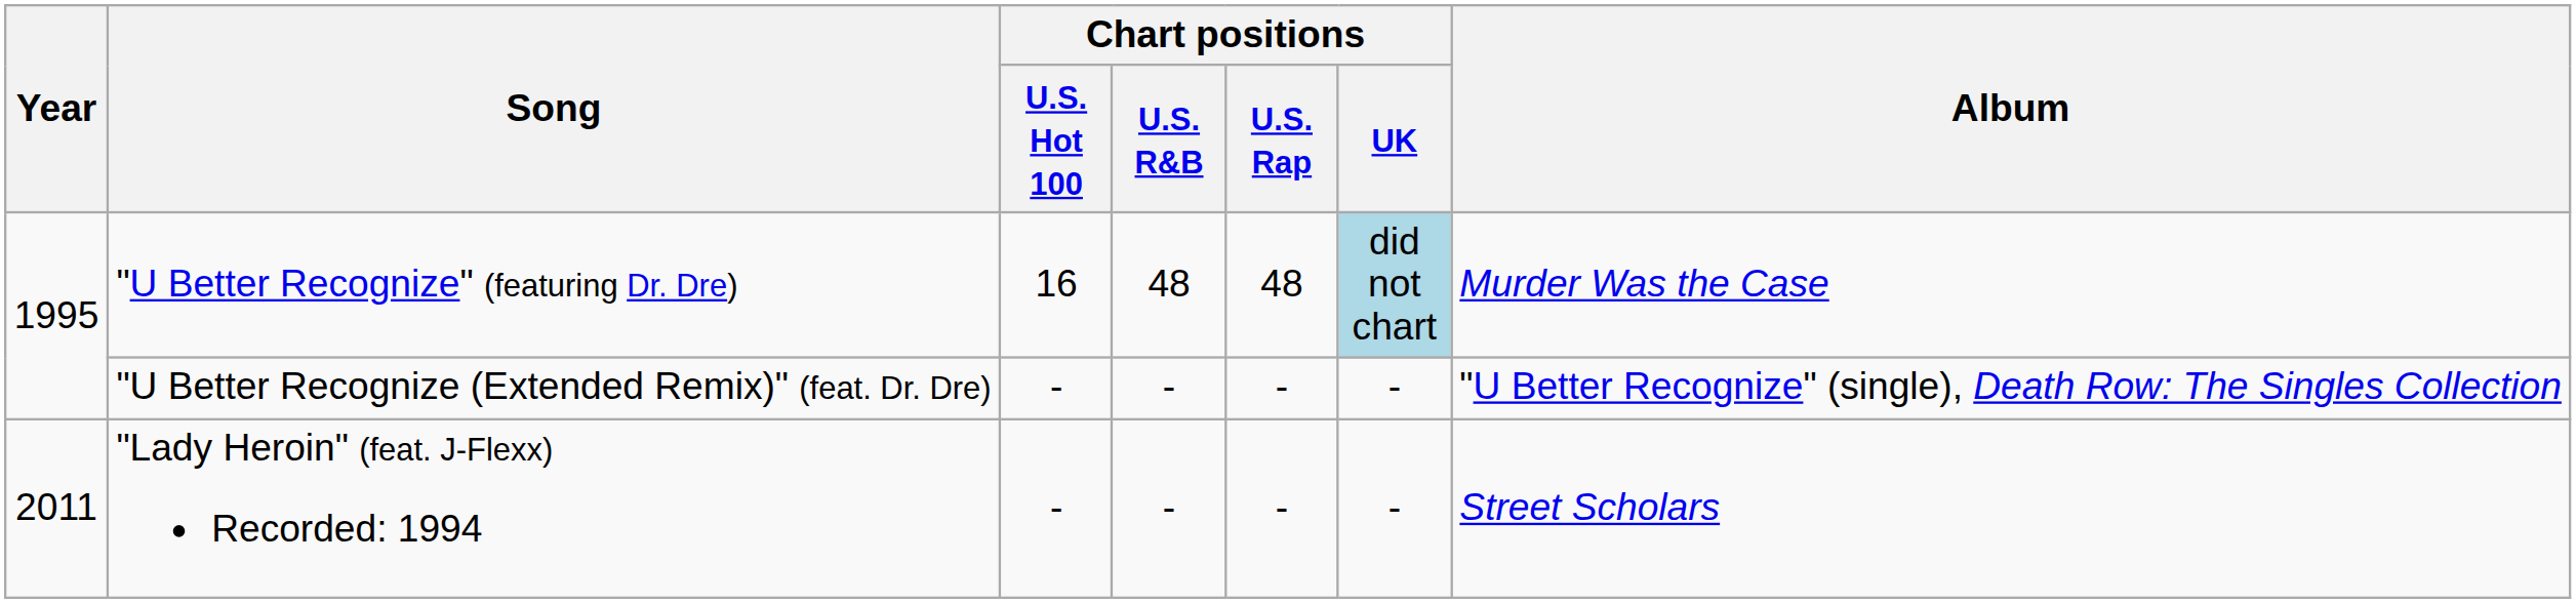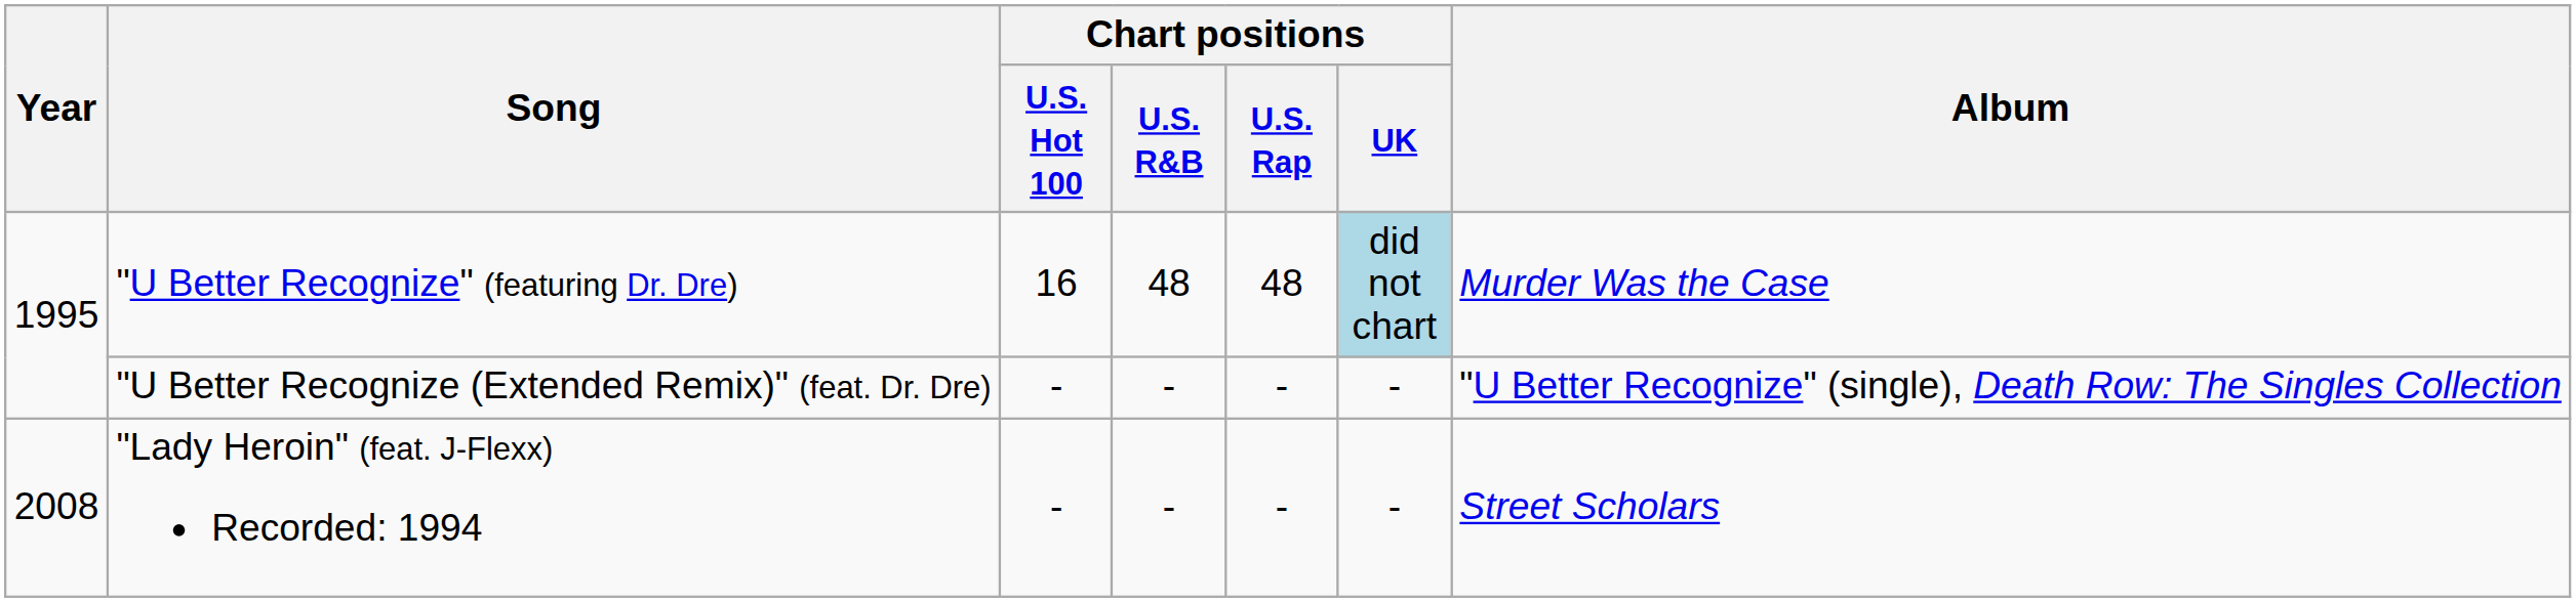"Lady Heroin" (feat. J-Flexx) Recorded: 1994 | Year: 2011 -> 2008
